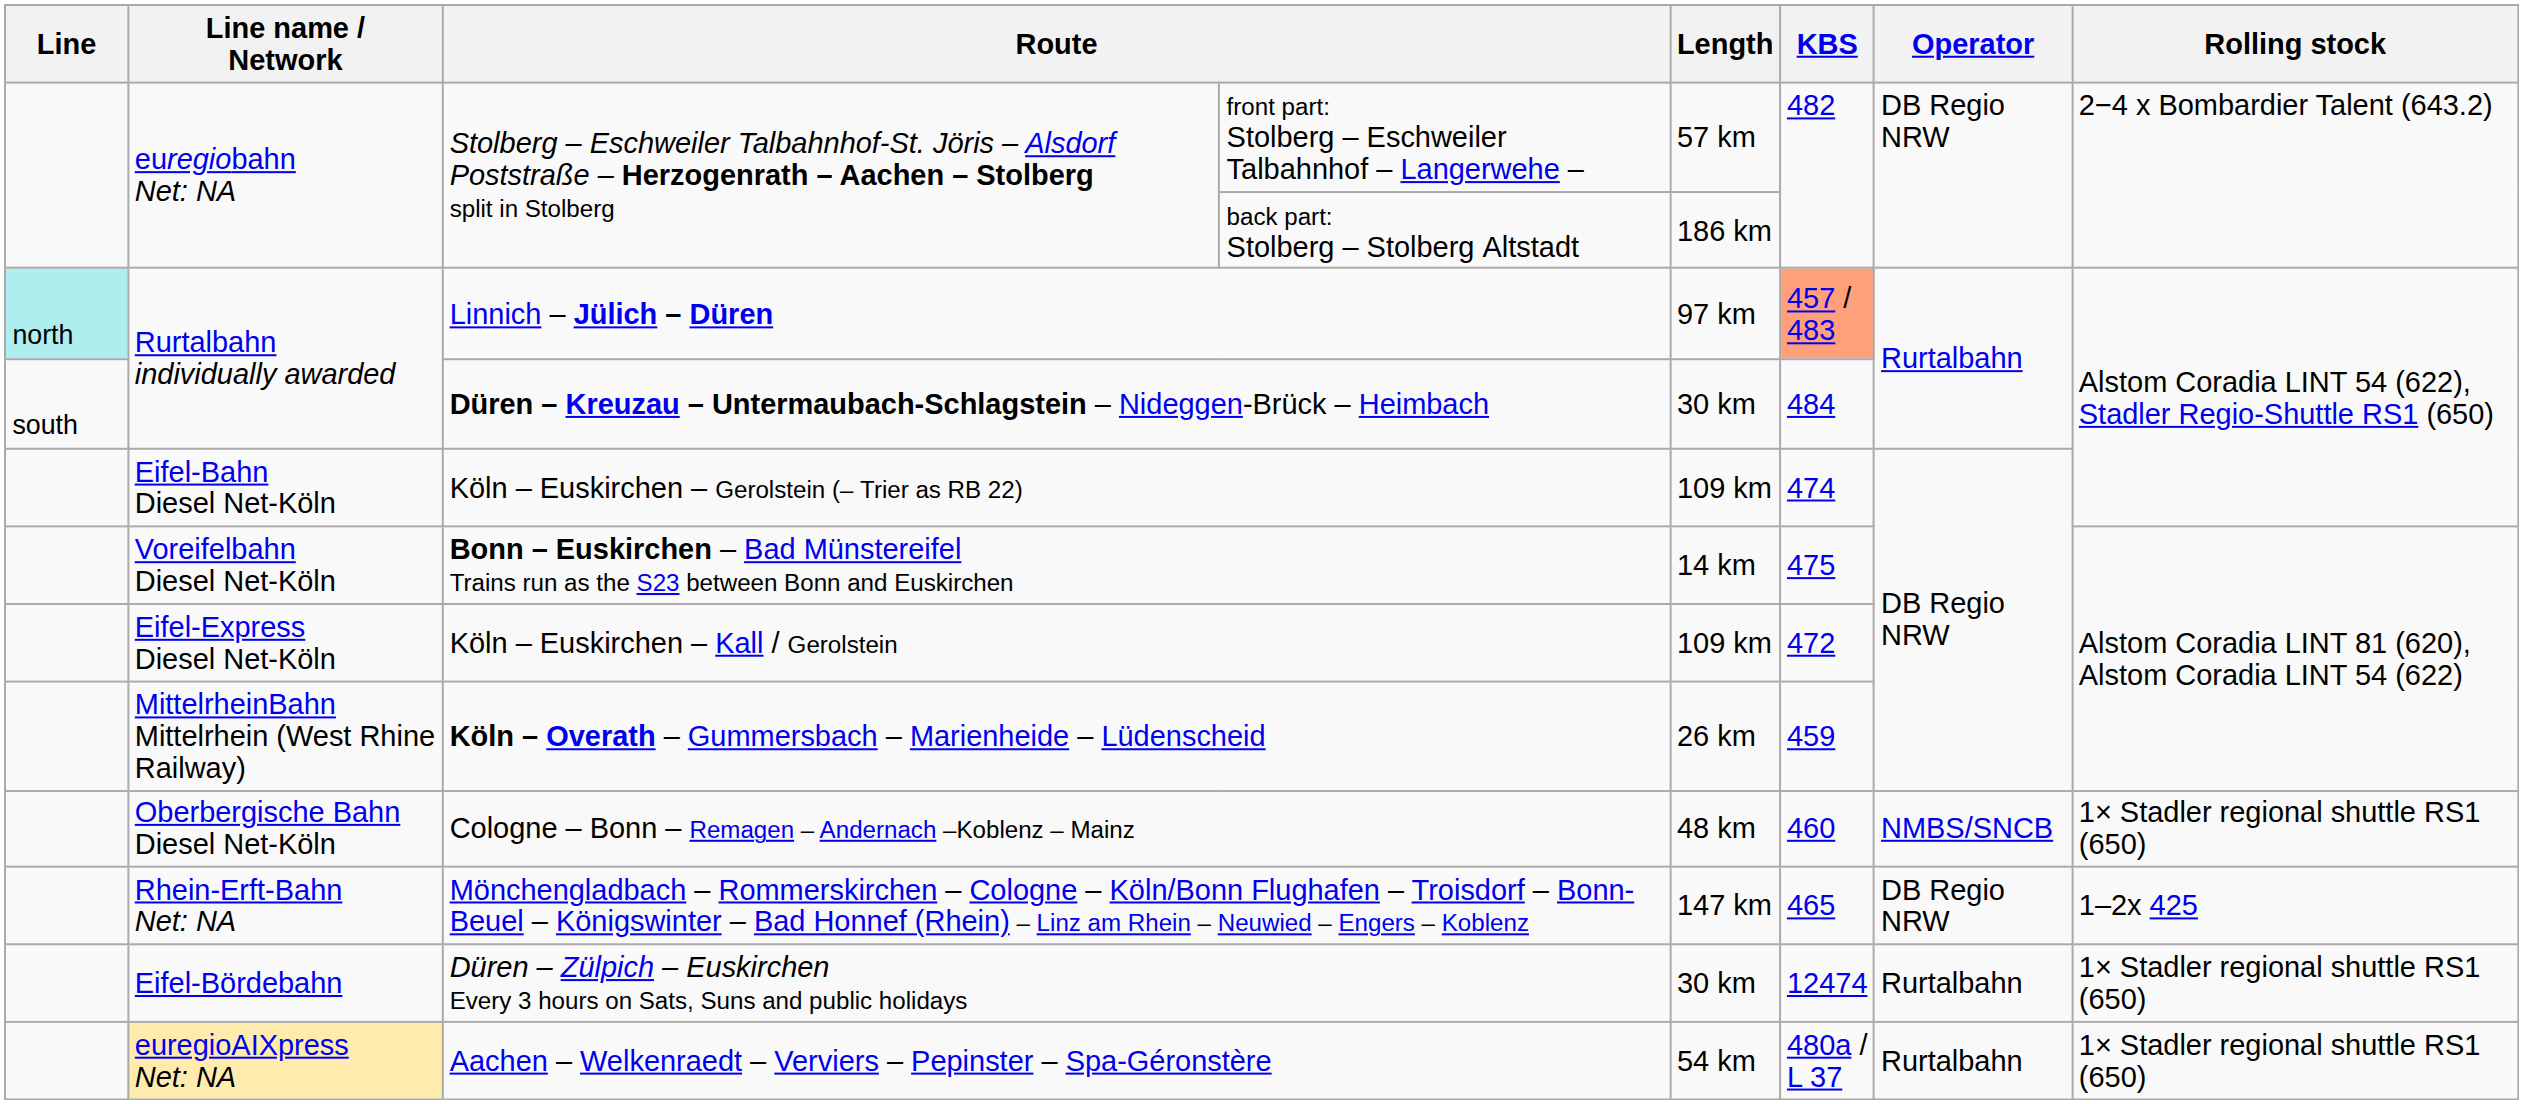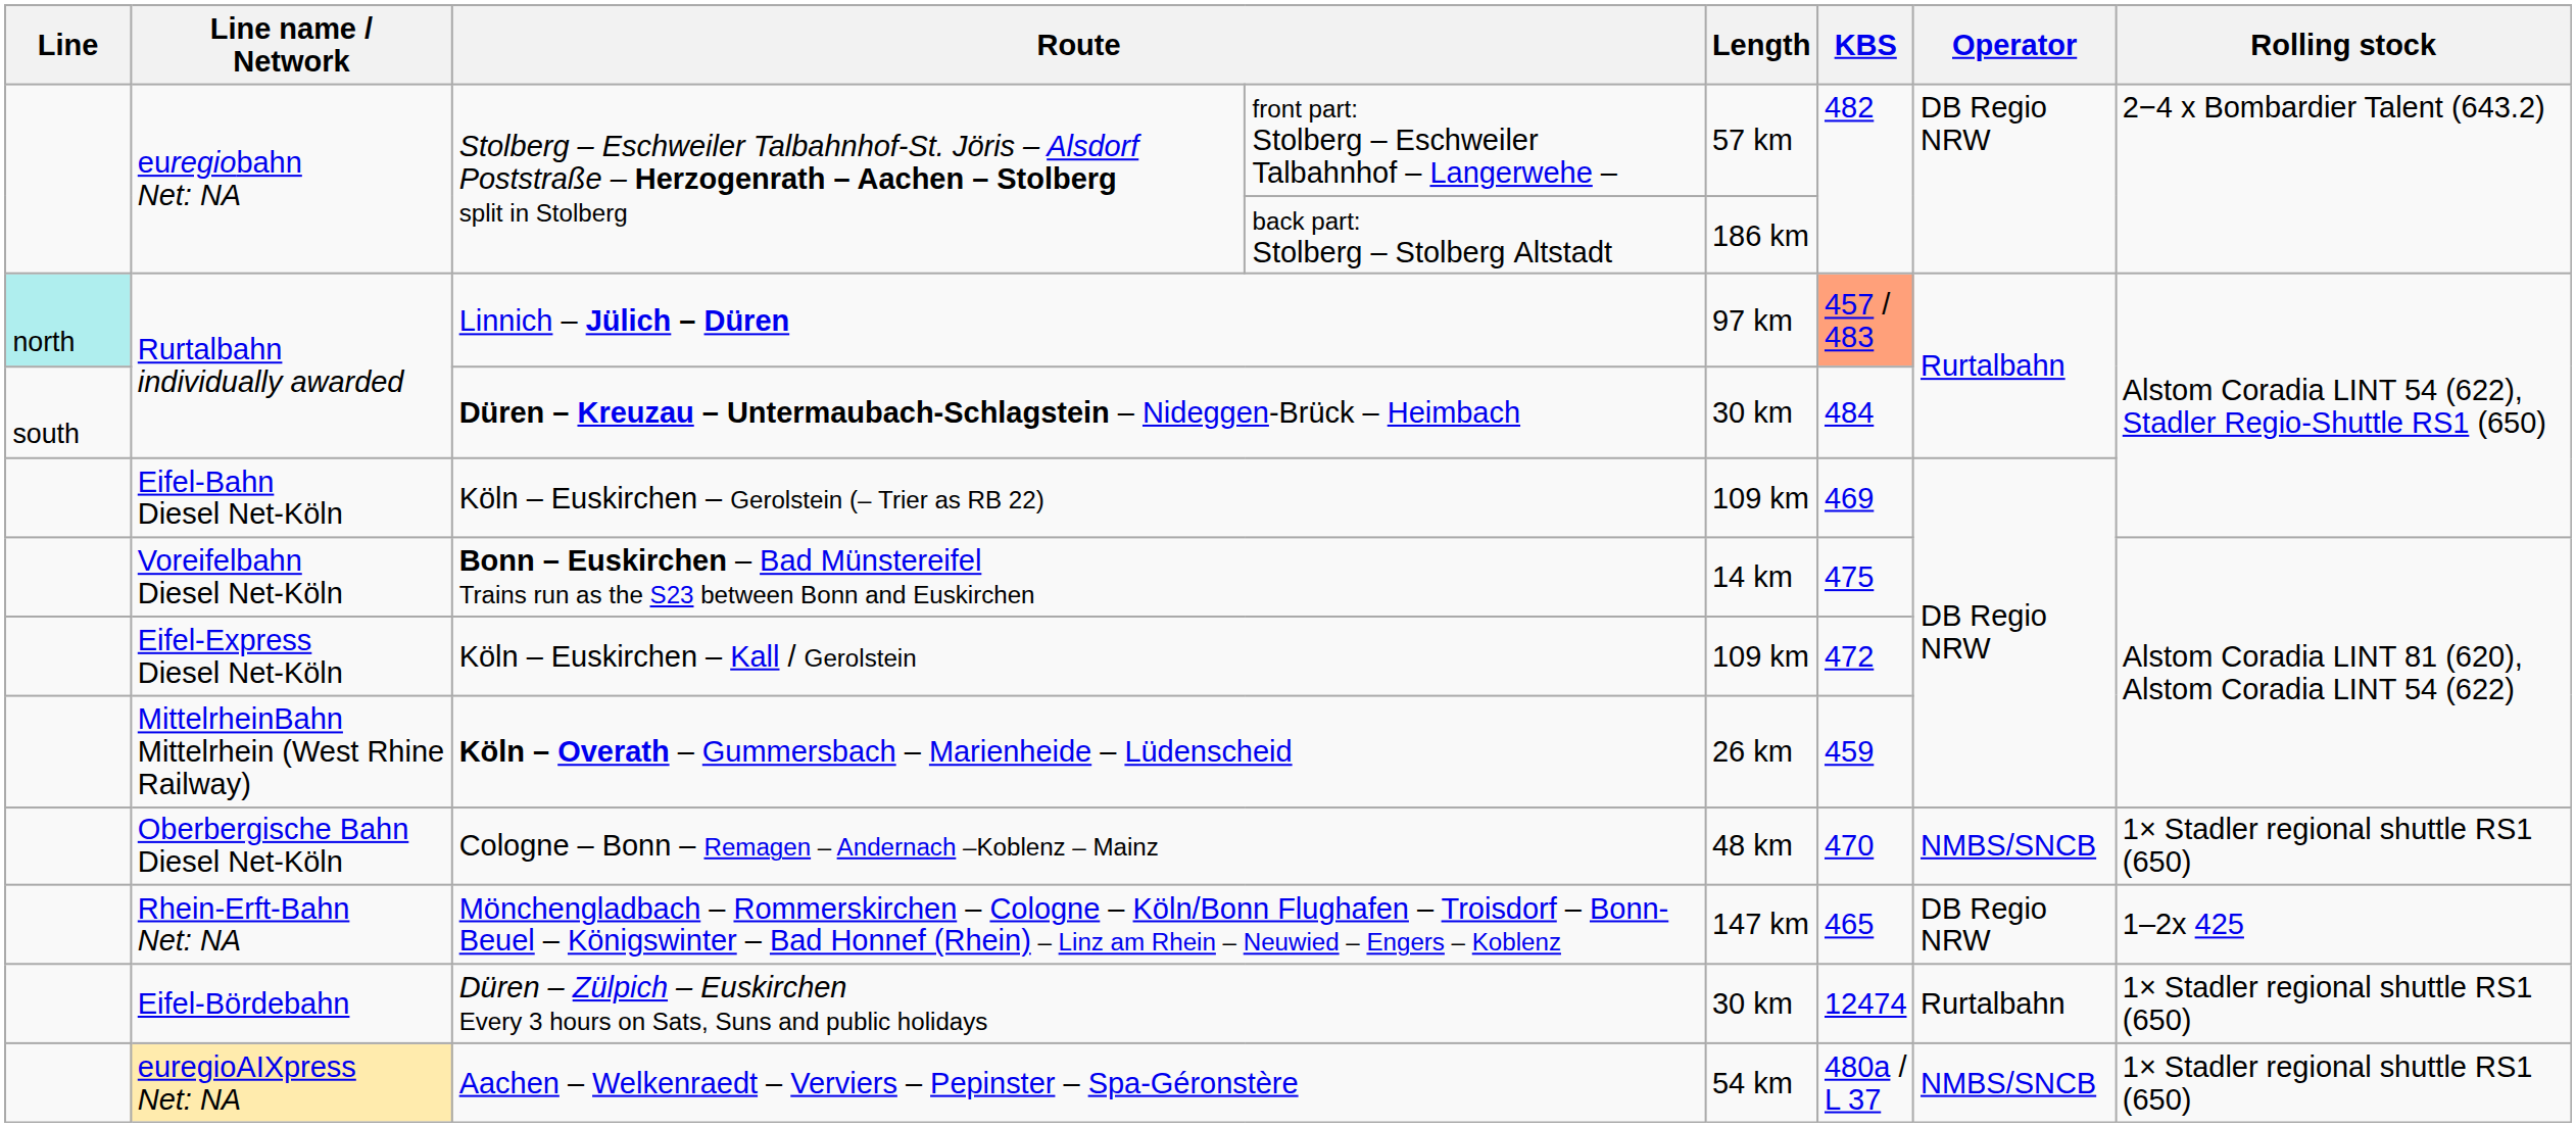Köln – Euskirchen – Gerolstein (– Trier as RB 22) | KBS: 474 -> 469
Cologne – Bonn – Remagen – Andernach –Koblenz – Mainz | KBS: 460 -> 470
Aachen – Welkenraedt – Verviers – Pepinster – Spa-Géronstère | Operator: Rurtalbahn -> NMBS/SNCB
